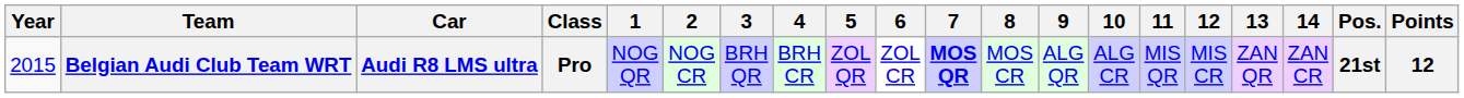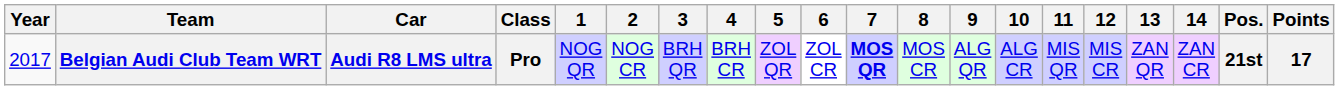Belgian Audi Club Team WRT | Year: 2015 -> 2017
Belgian Audi Club Team WRT | Points: 12 -> 17
